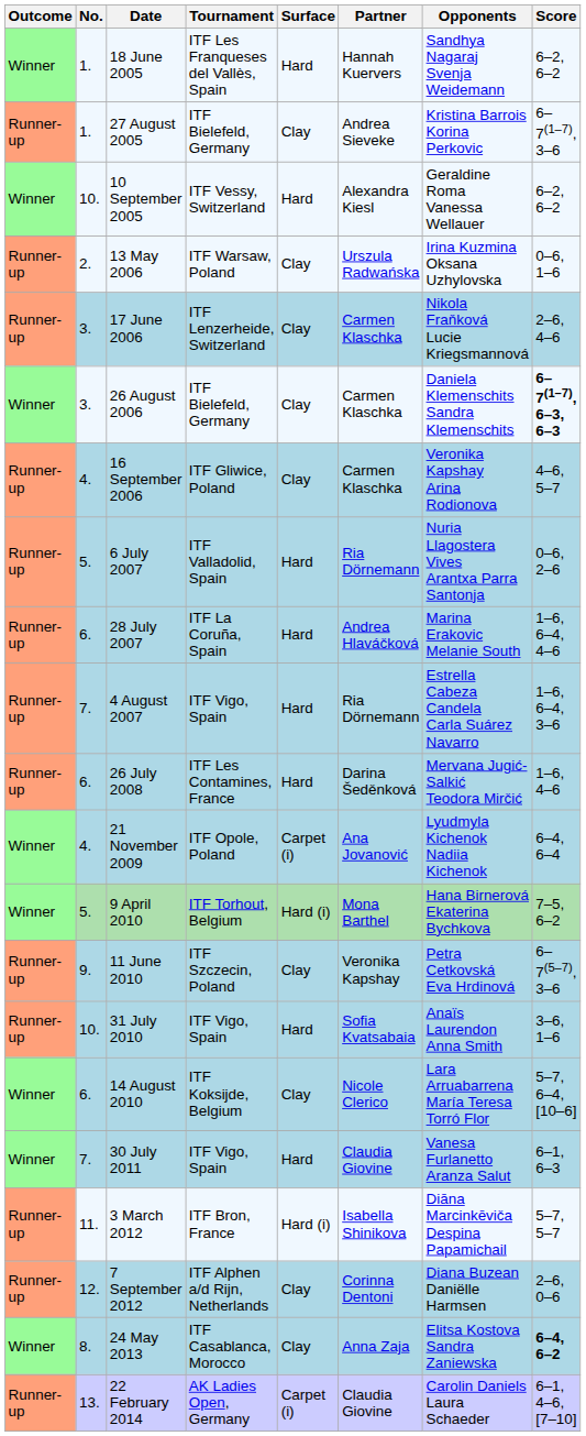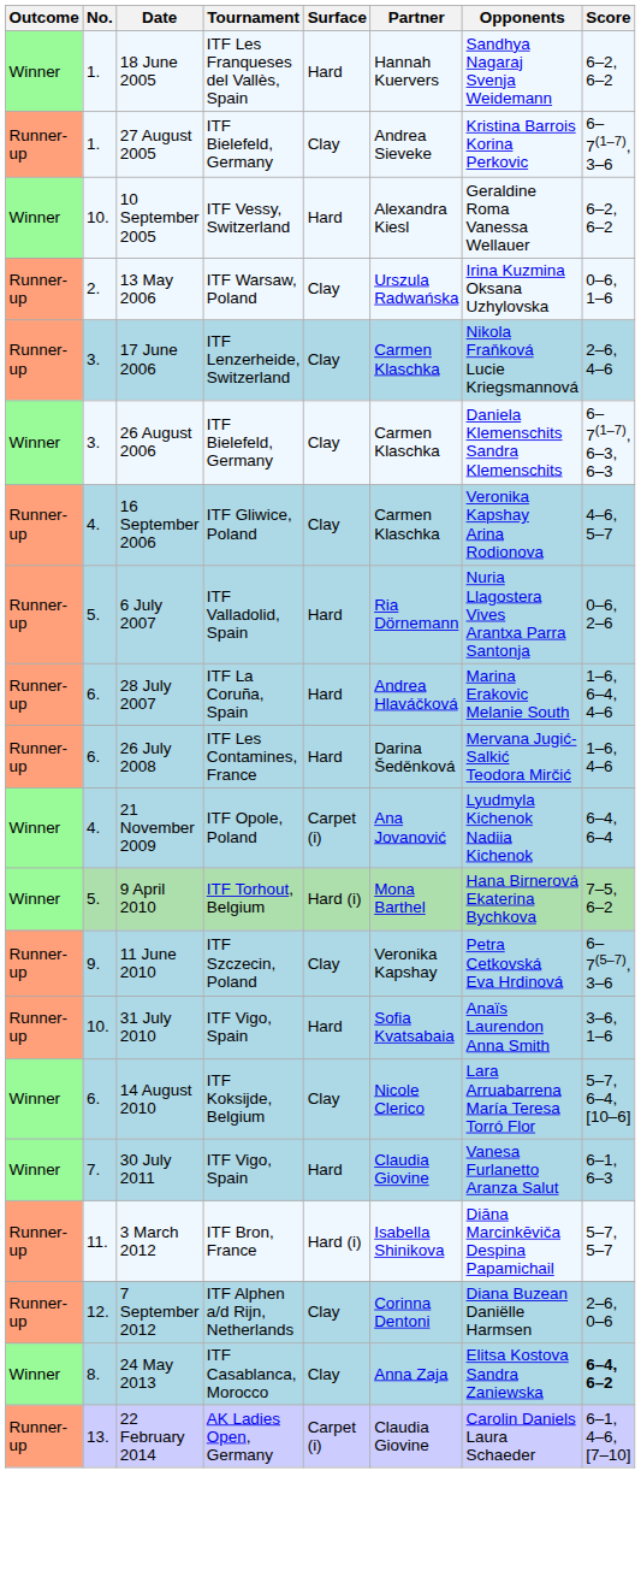26 August 2006 | Score: bold -> normal
- row: Runner-up | 7. | 4 August 2007 | ITF Vigo, Spain | Hard | Ria Dörnemann | Estrella Cabeza Candela Carla Suárez Navarro | 1–6, 6–4, 3–6
